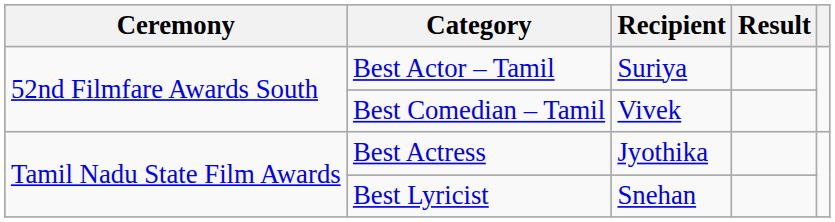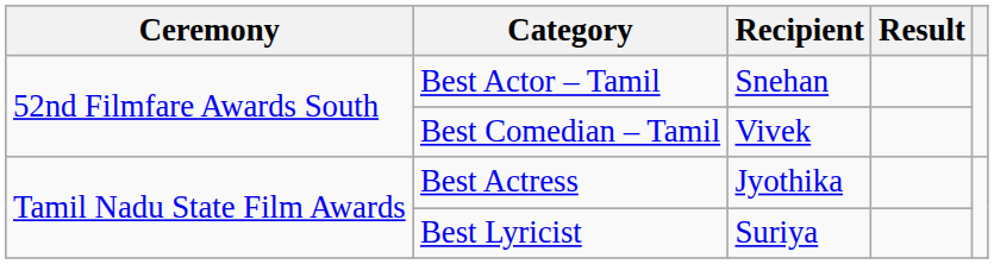Best Actor – Tamil | Recipient: Suriya -> Snehan
Best Lyricist | Recipient: Snehan -> Suriya
